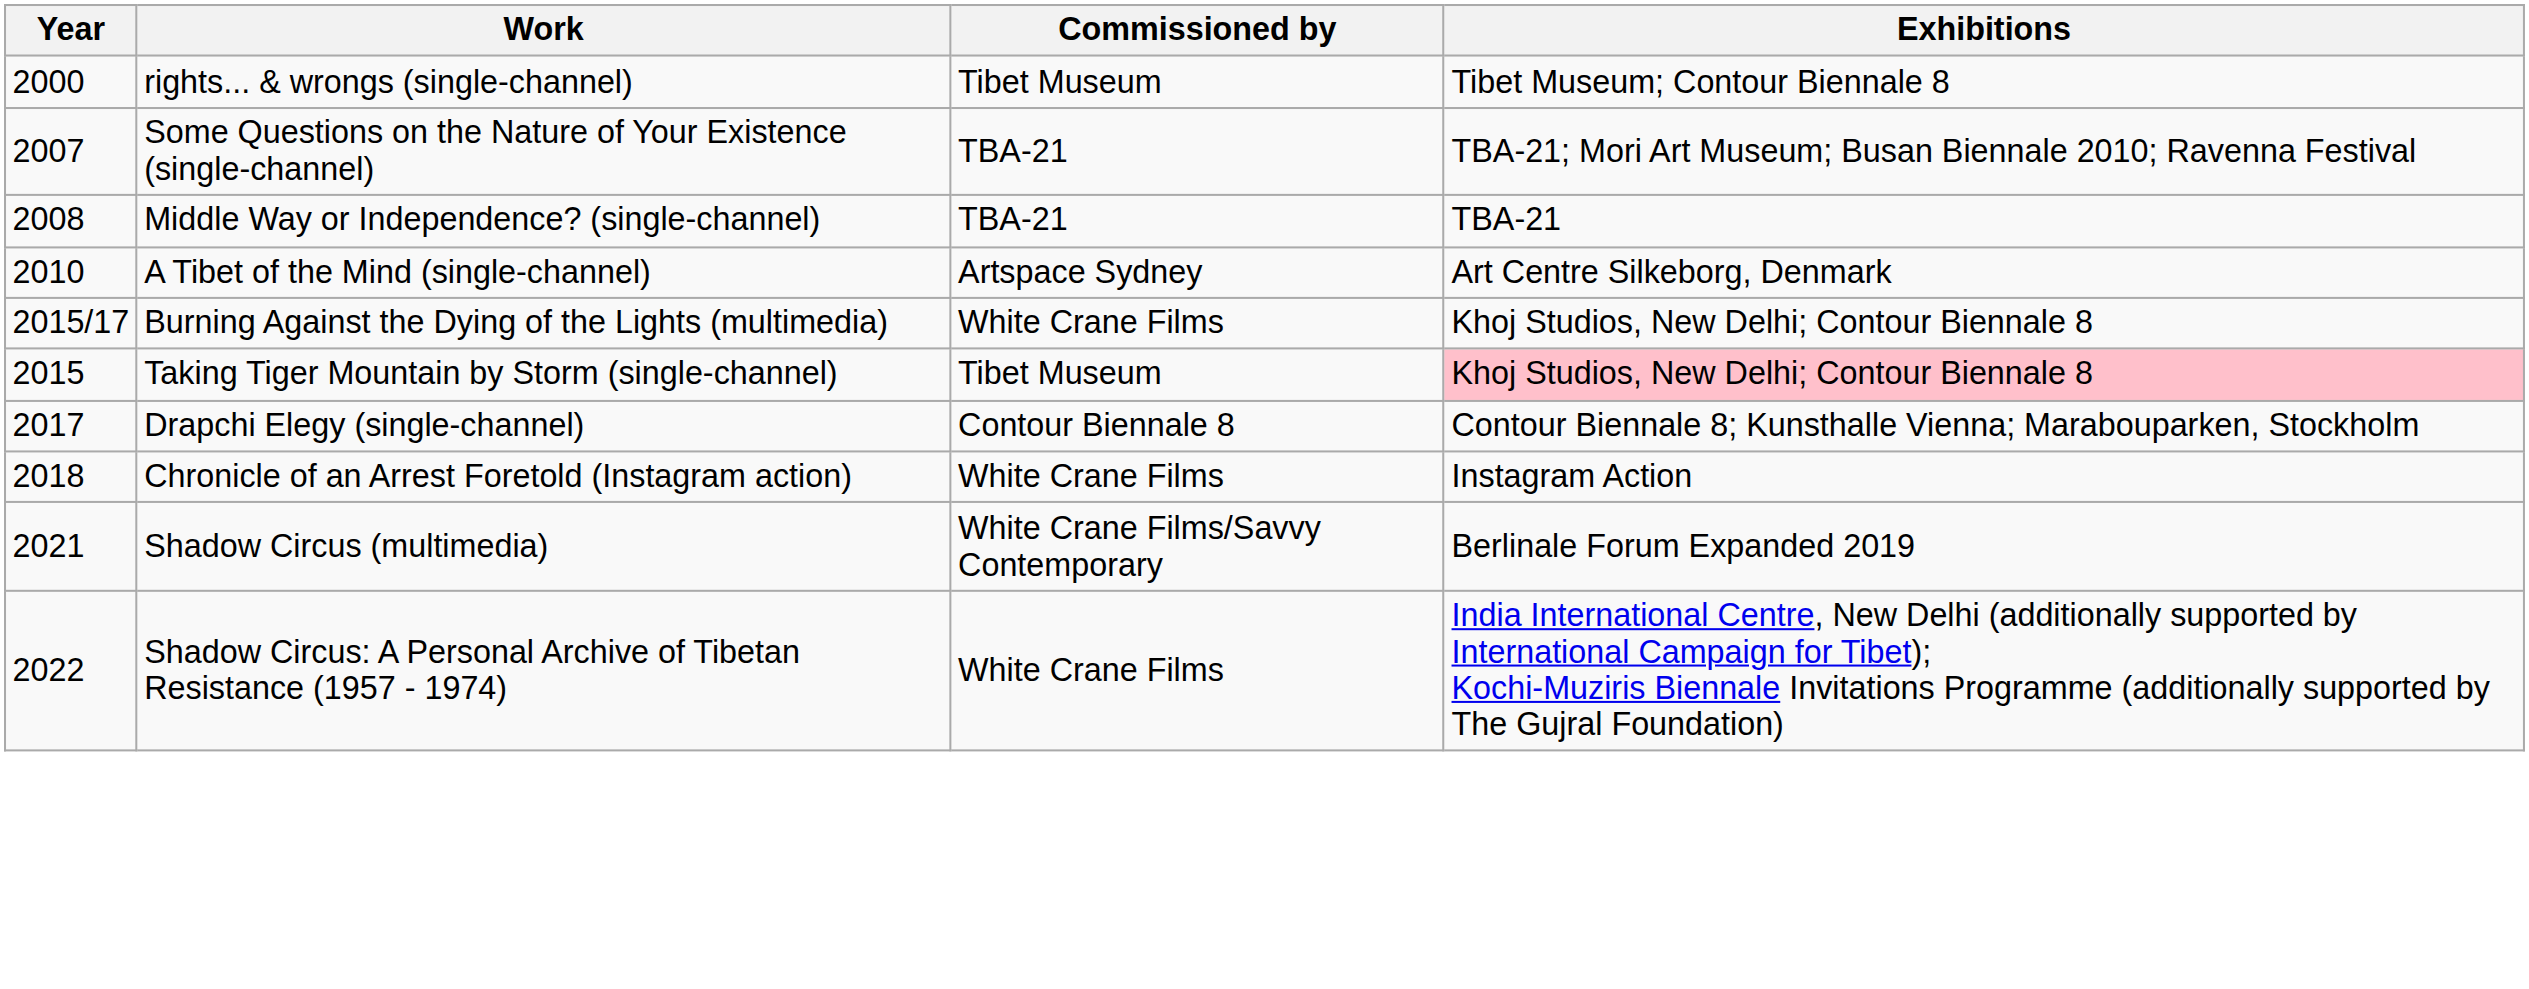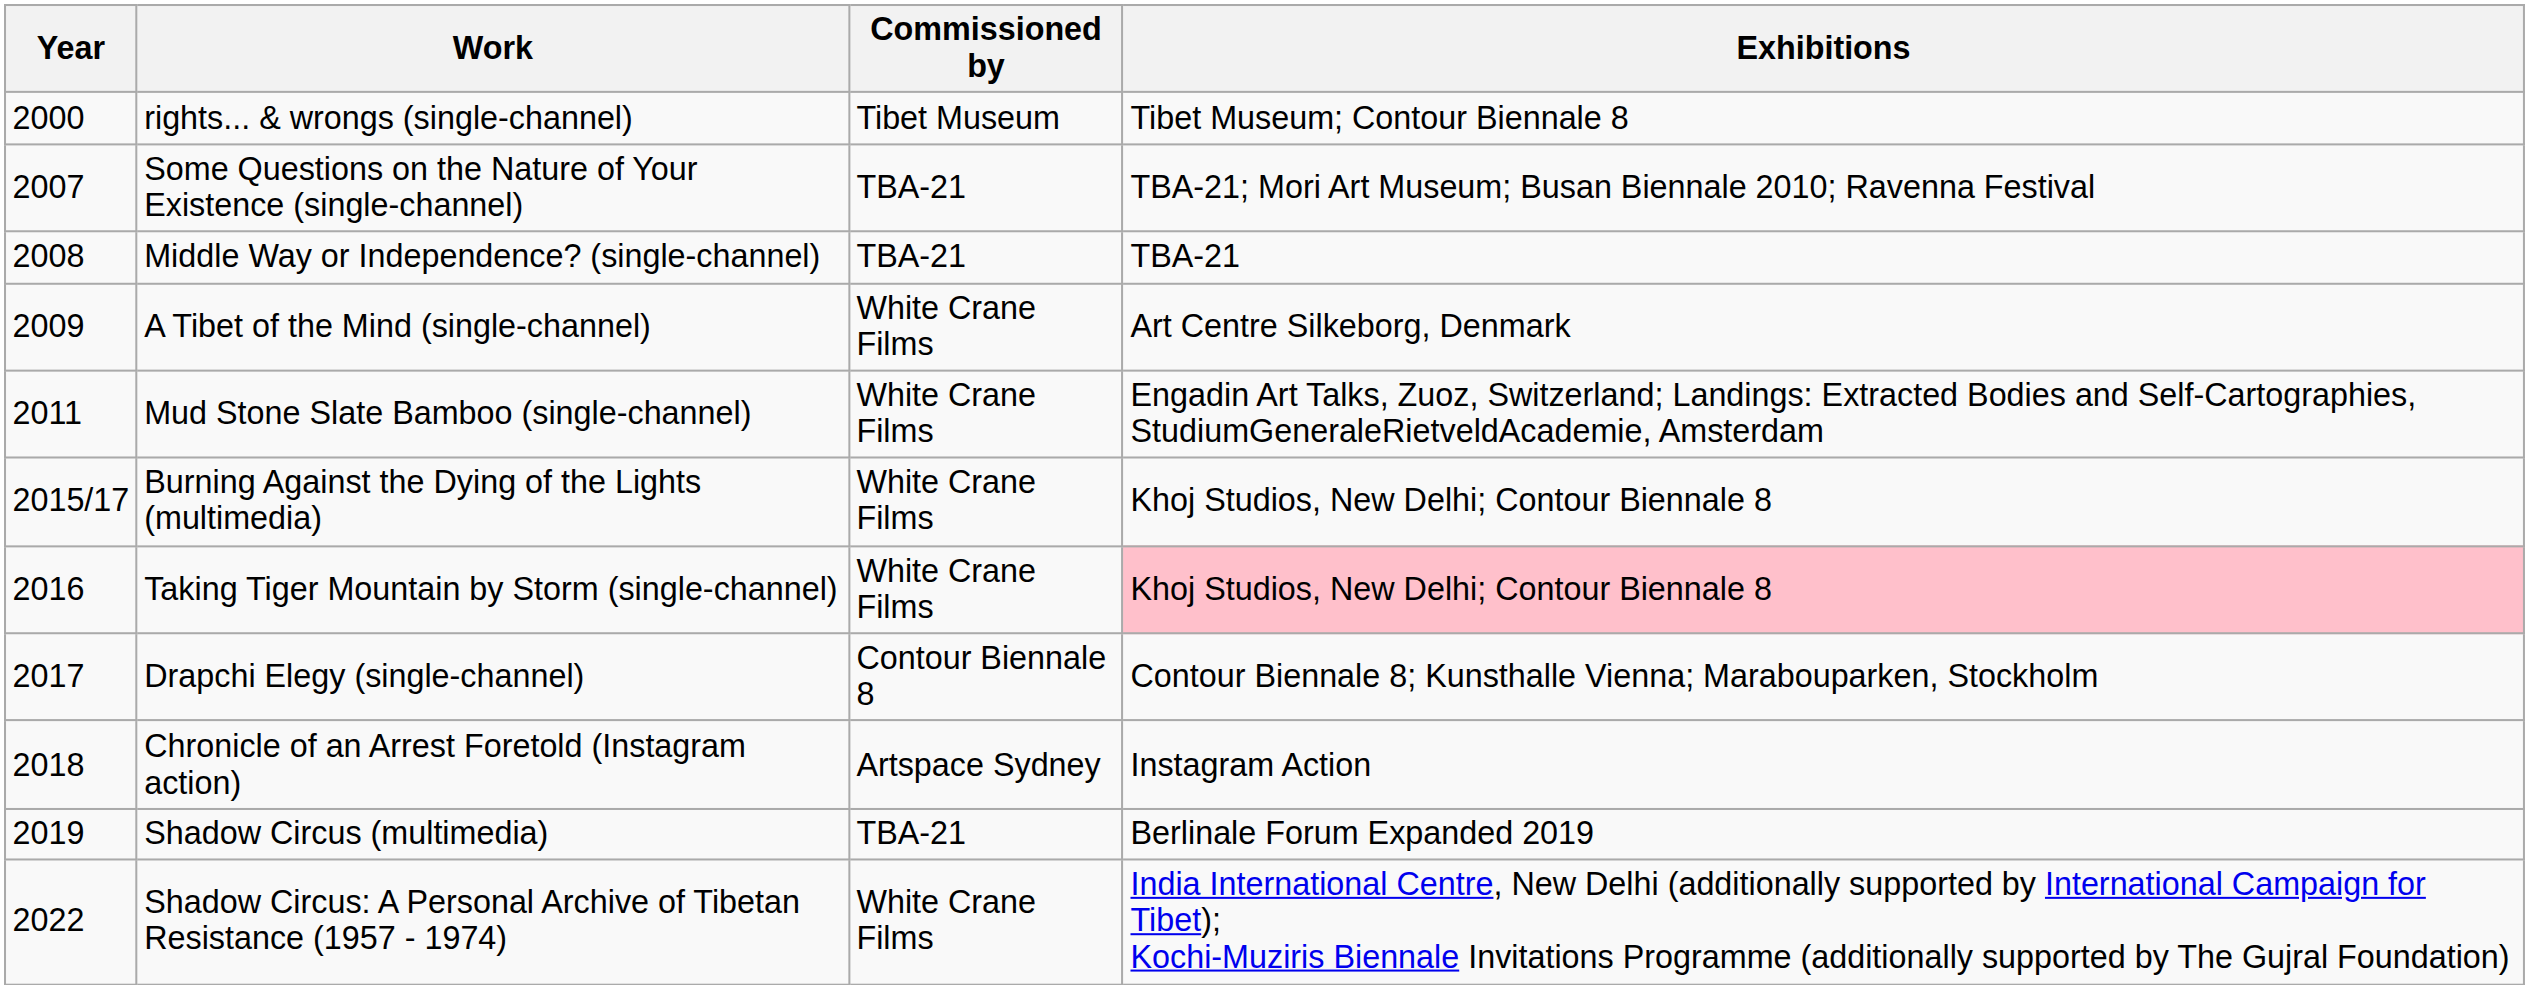A Tibet of the Mind (single-channel) | Year: 2010 -> 2009
A Tibet of the Mind (single-channel) | Commissioned by: Artspace Sydney -> White Crane Films
+ row: 2011 | Mud Stone Slate Bamboo (single-channel) | White Crane Films | Engadin Art Talks, Zuoz, Switzerland; Landings: Extracted Bodies and Self-Cartographies, StudiumGeneraleRietveldAcademie, Amsterdam
Taking Tiger Mountain by Storm (single-channel) | Year: 2015 -> 2016
Taking Tiger Mountain by Storm (single-channel) | Commissioned by: Tibet Museum -> White Crane Films
Chronicle of an Arrest Foretold (Instagram action) | Commissioned by: White Crane Films -> Artspace Sydney
Shadow Circus (multimedia) | Year: 2021 -> 2019
Shadow Circus (multimedia) | Commissioned by: White Crane Films/Savvy Contemporary -> TBA-21
